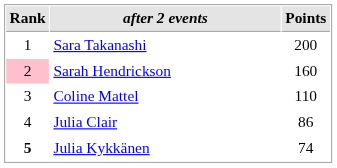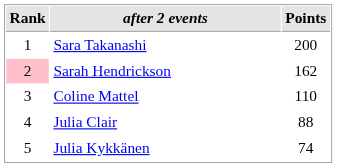Sarah Hendrickson | Points: 160 -> 162
Julia Clair | Points: 86 -> 88
Julia Kykkänen | Rank: bold -> normal
